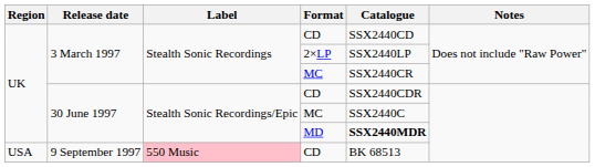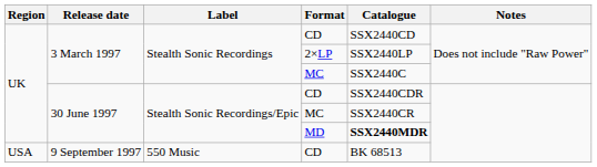3 March 1997 / MC | Catalogue: SSX2440CR -> SSX2440C
30 June 1997 / MC | Catalogue: SSX2440C -> SSX2440CR
9 September 1997 / CD | Label: pink background -> no background
